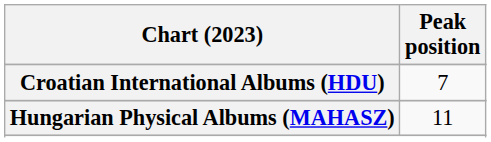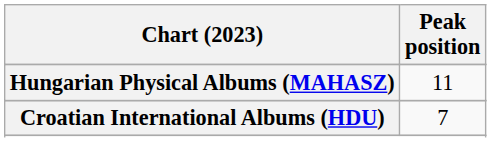rows swapped: Croatian International Albums (HDU) <-> Hungarian Physical Albums (MAHASZ)
